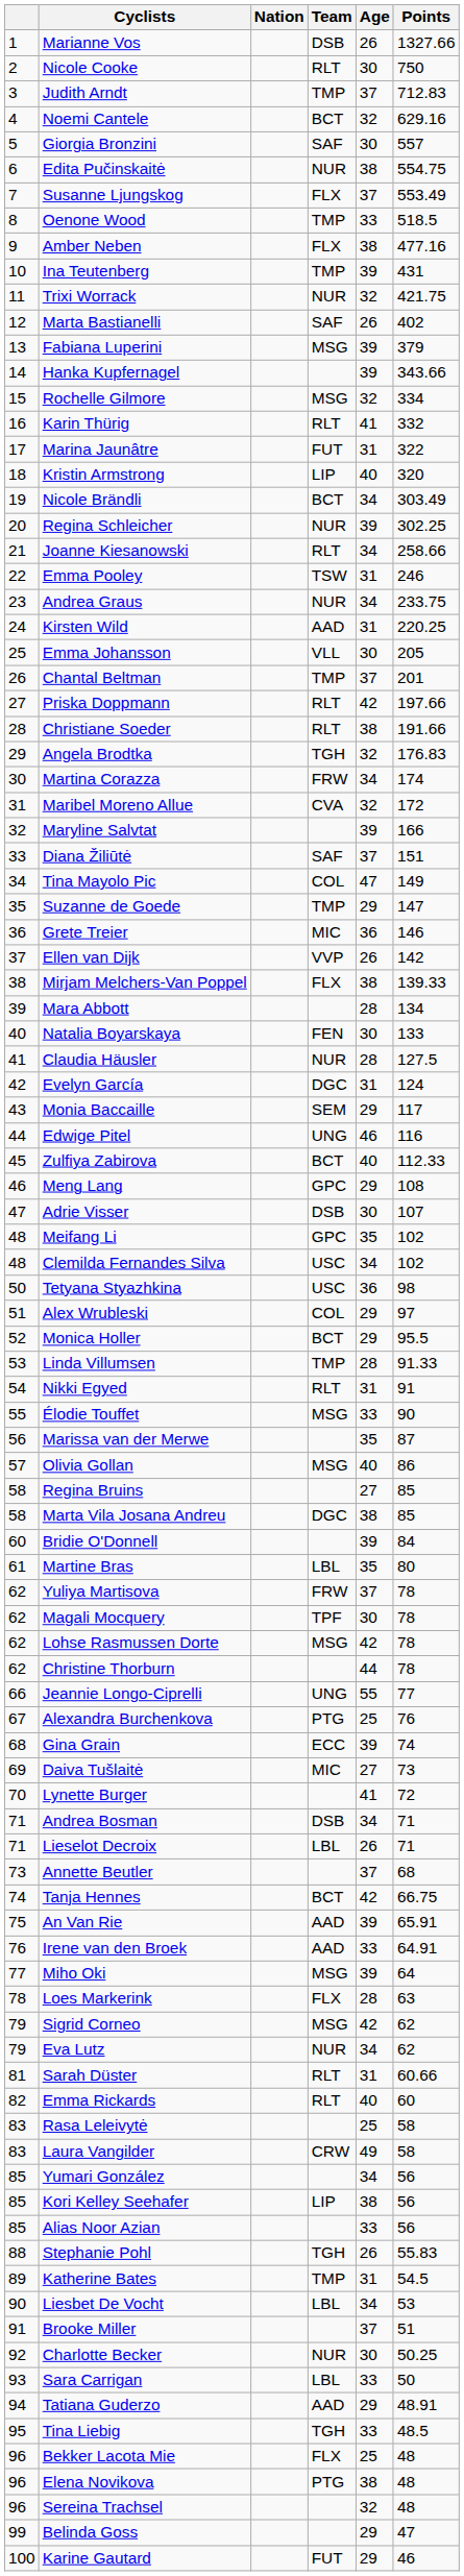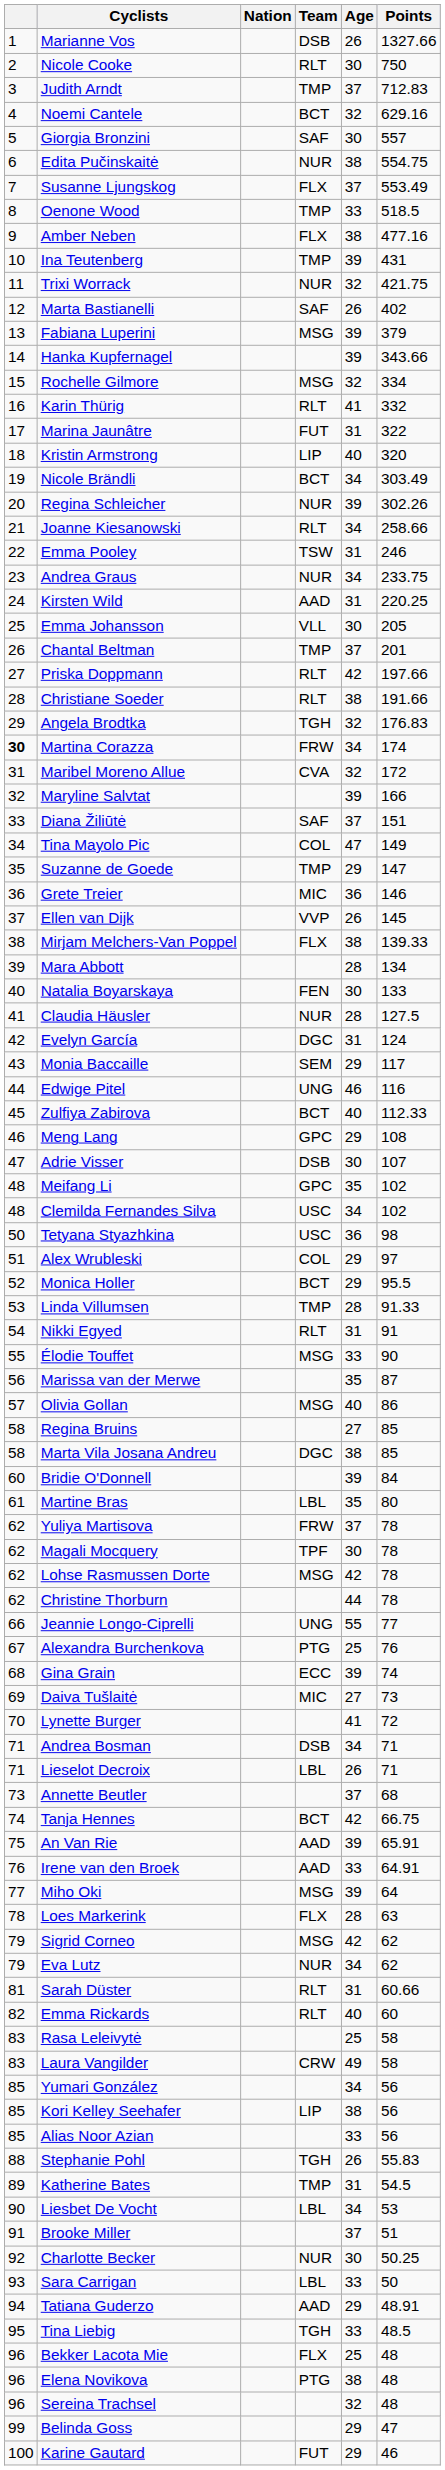Regina Schleicher | Points: 302.25 -> 302.26
Martina Corazza | column 1: normal -> bold
Ellen van Dijk | Points: 142 -> 145
